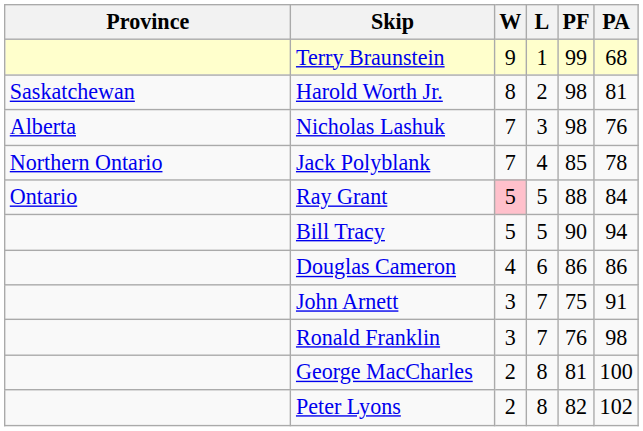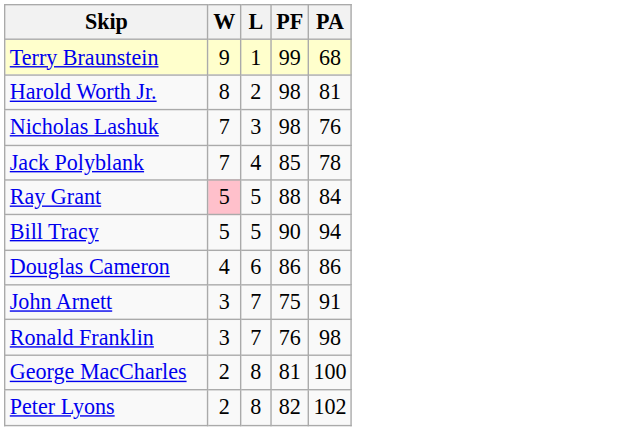- column: Province | Saskatchewan | Alberta | Northern Ontario | Ontario
